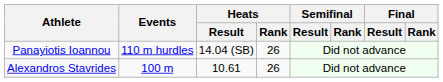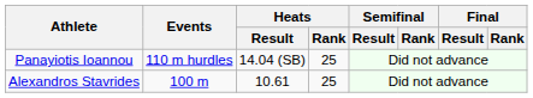Panayiotis Ioannou | Heats / Rank: 26 -> 25
Alexandros Stavrides | Heats / Rank: 26 -> 25
